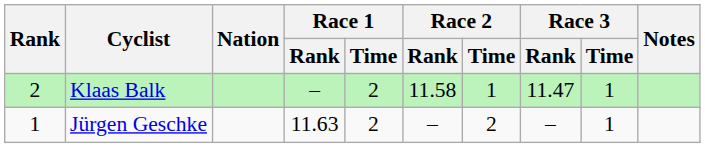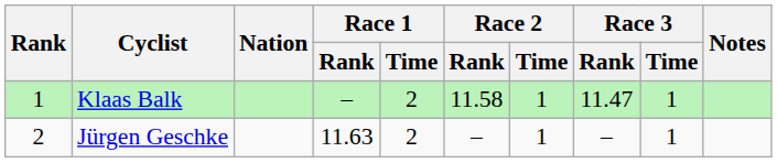Klaas Balk | Rank: 2 -> 1
Jürgen Geschke | Rank: 1 -> 2
Jürgen Geschke | Race 2 / Time: 2 -> 1
